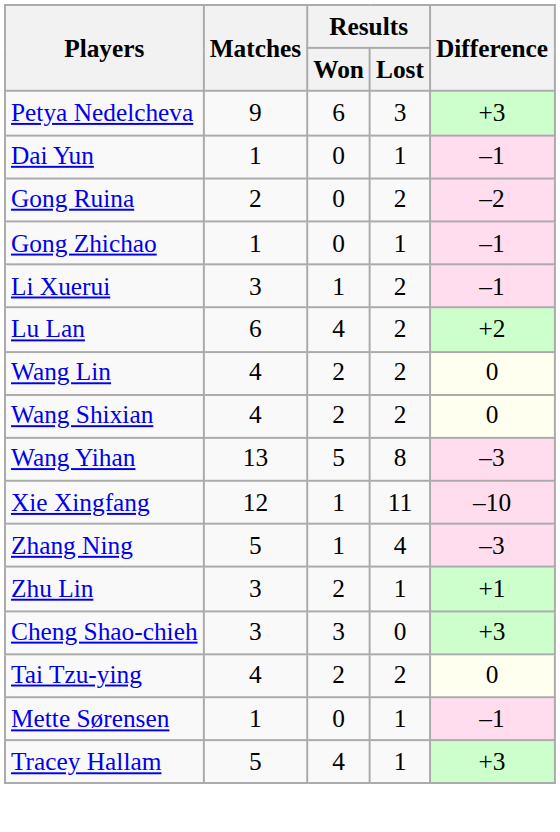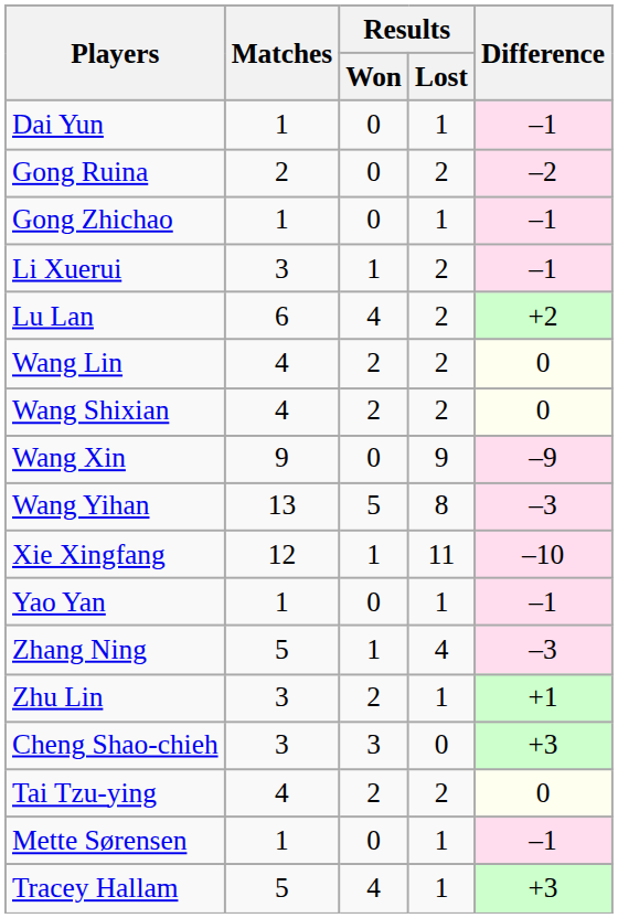- row: Petya Nedelcheva | 9 | 6 | 3 | +3
+ row: Wang Xin | 9 | 0 | 9 | –9
+ row: Yao Yan | 1 | 0 | 1 | –1
